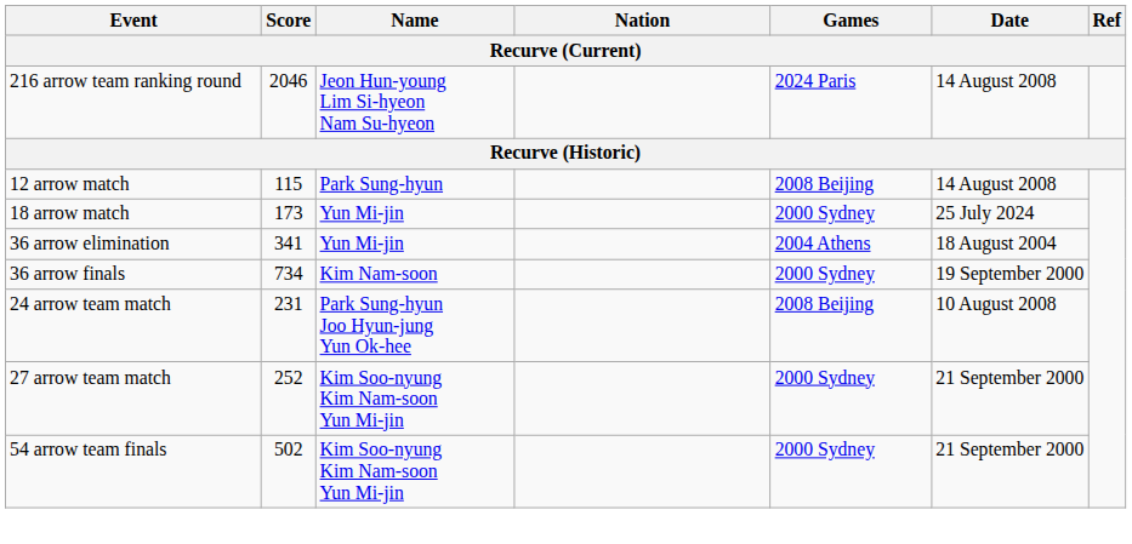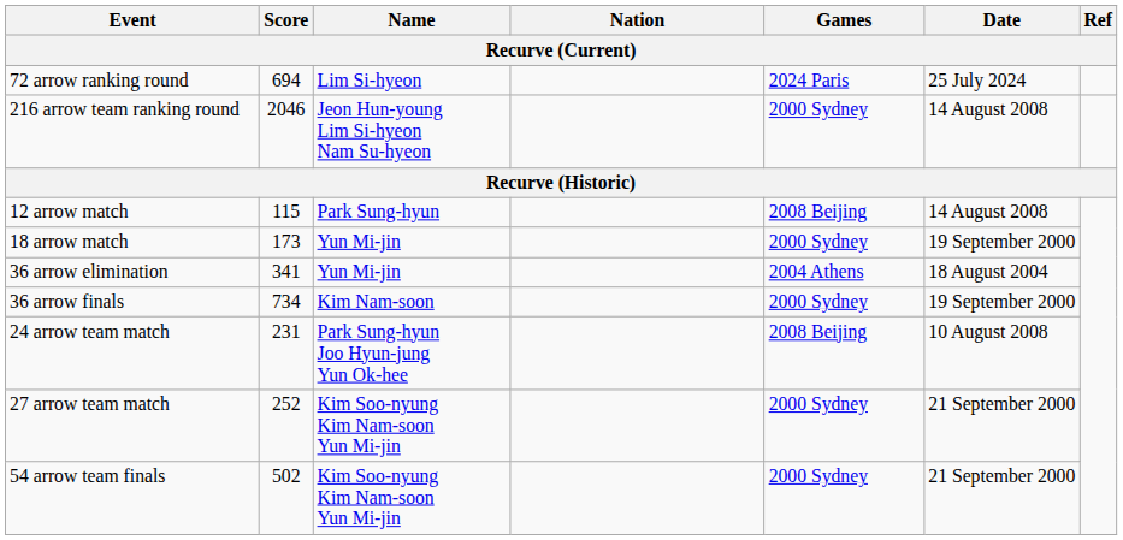+ row: 72 arrow ranking round | 694 | Lim Si-hyeon | 2024 Paris | 25 July 2024
216 arrow team ranking round | Games: 2024 Paris -> 2000 Sydney
18 arrow match | Date: 25 July 2024 -> 19 September 2000
